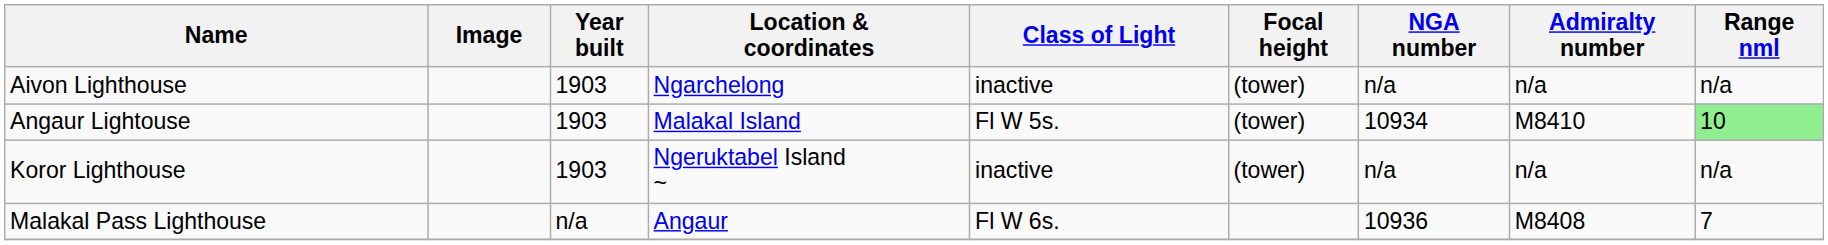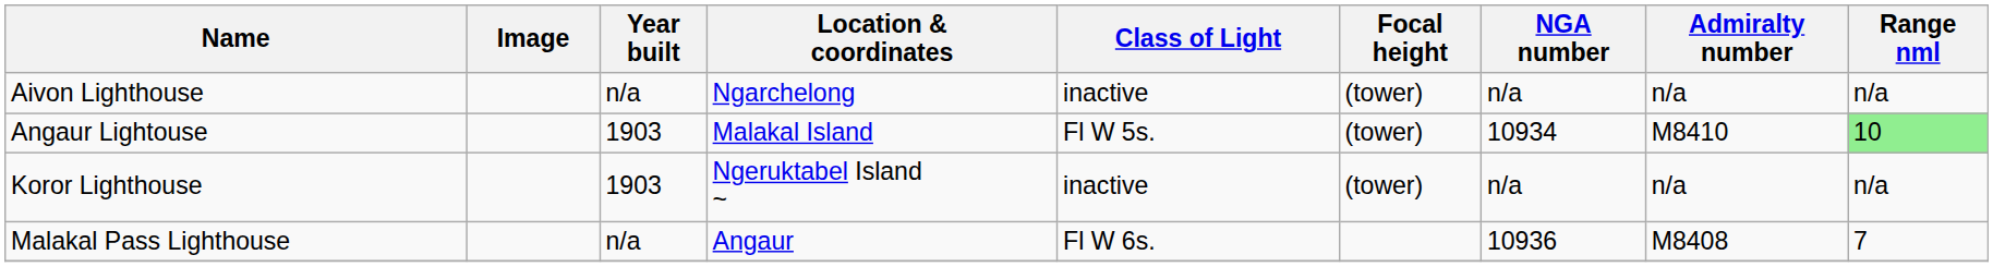Aivon Lighthouse | Year built: 1903 -> n/a
